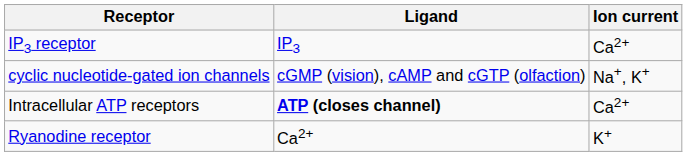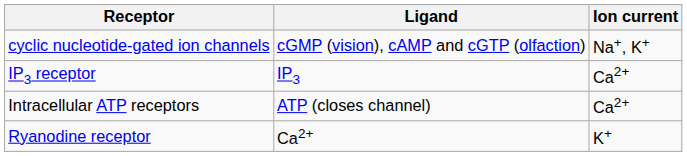rows swapped: cyclic nucleotide-gated ion channels <-> IP3 receptor
Intracellular ATP receptors | Ligand: bold -> normal
